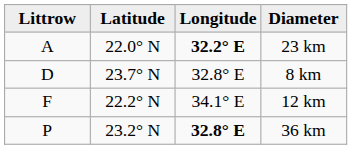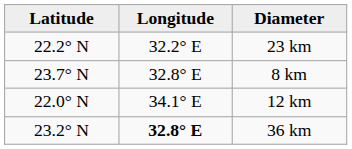- column: Littrow | A | D | F | P
23 km | Latitude: 22.0° N -> 22.2° N
23 km | Longitude: bold -> normal
12 km | Latitude: 22.2° N -> 22.0° N
